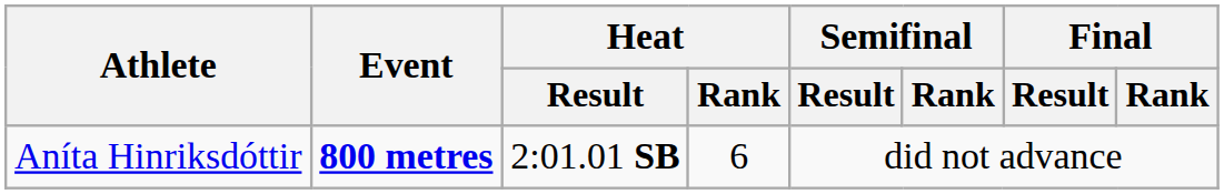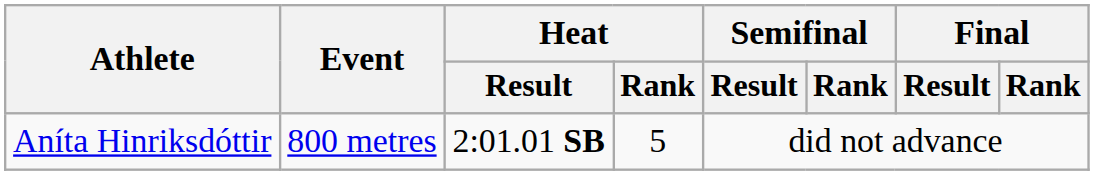Aníta Hinriksdóttir | Event: bold -> normal
Aníta Hinriksdóttir | Heat / Rank: 6 -> 5
